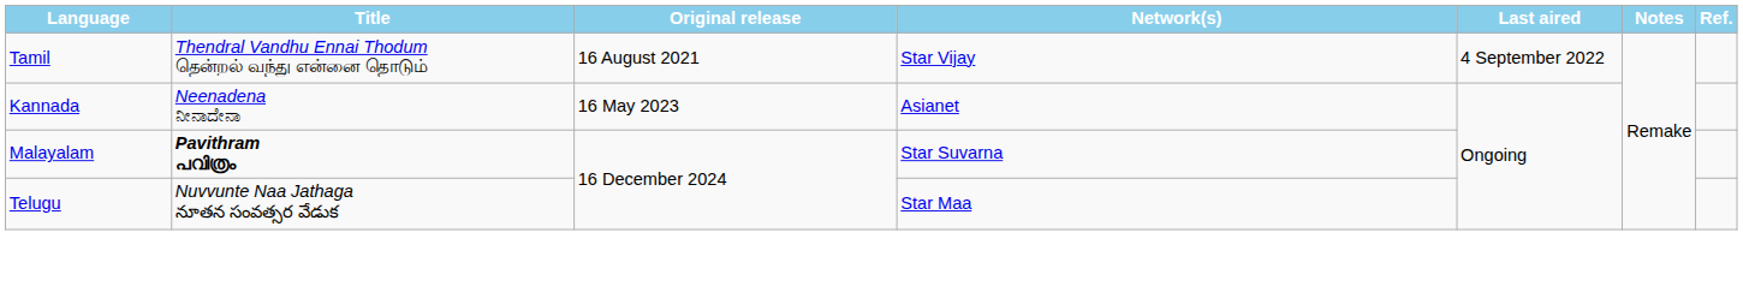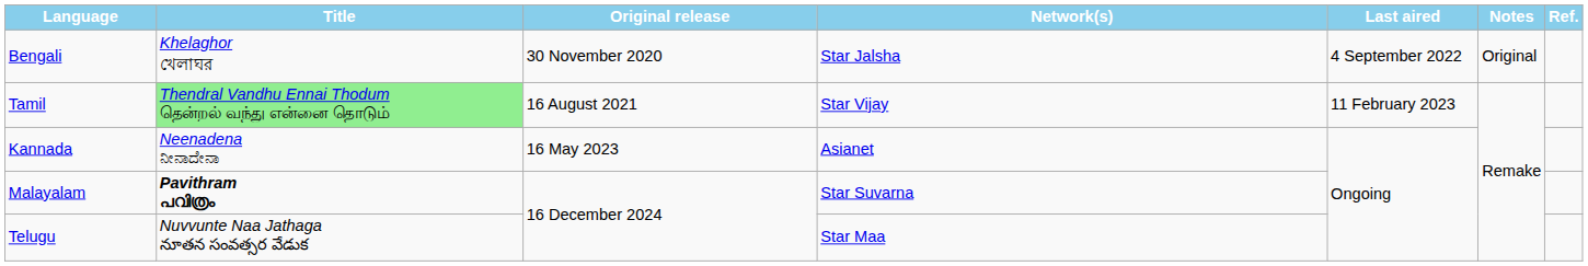+ row: Bengali | Khelaghor খেলাঘর | 30 November 2020 | Star Jalsha | 4 September 2022 | Original
Tamil | Title: no background -> lightgreen background
Tamil | Last aired: 4 September 2022 -> 11 February 2023
